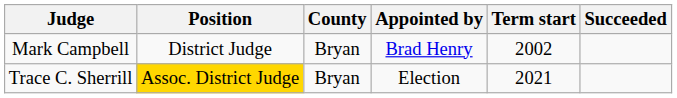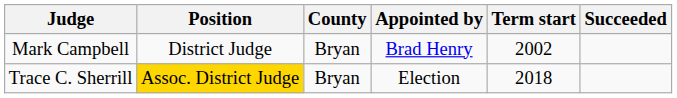Trace C. Sherrill | Term start: 2021 -> 2018
